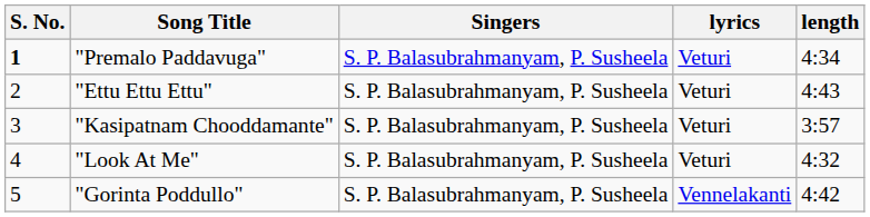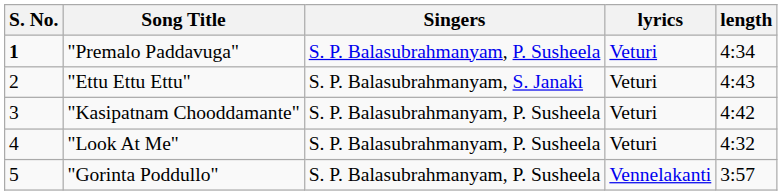"Ettu Ettu Ettu" | Singers: S. P. Balasubrahmanyam, P. Susheela -> S. P. Balasubrahmanyam, S. Janaki
"Kasipatnam Chooddamante" | length: 3:57 -> 4:42
"Gorinta Poddullo" | length: 4:42 -> 3:57
